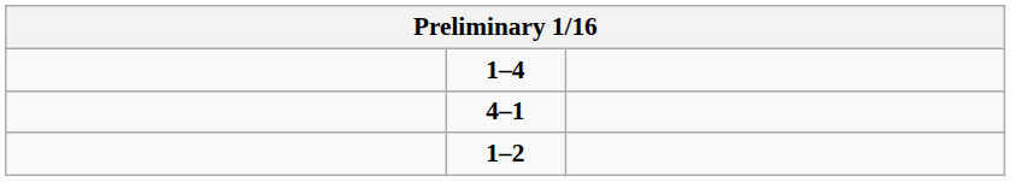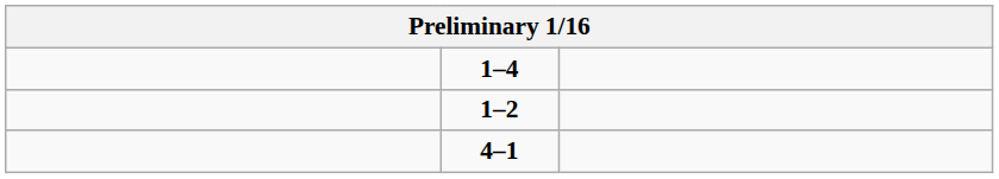rows swapped: 4–1 <-> 1–2
